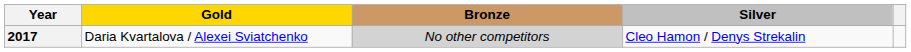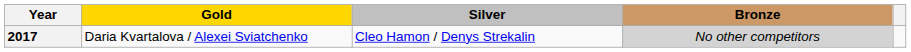columns swapped: Silver <-> Bronze
